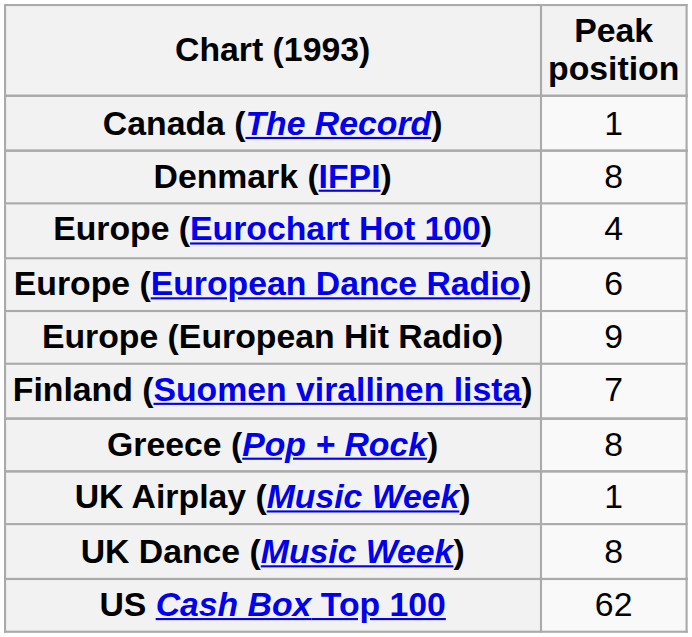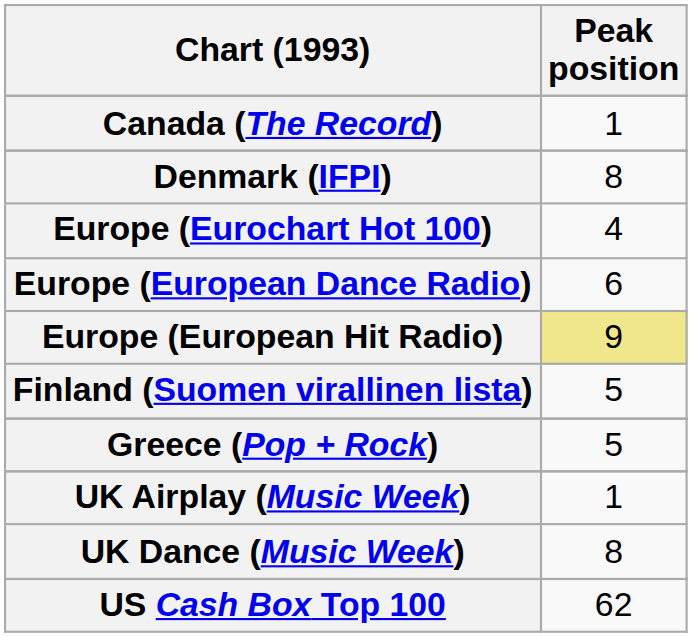Europe (European Hit Radio) | Peak position: no background -> khaki background
Finland (Suomen virallinen lista) | Peak position: 7 -> 5
Greece (Pop + Rock) | Peak position: 8 -> 5
